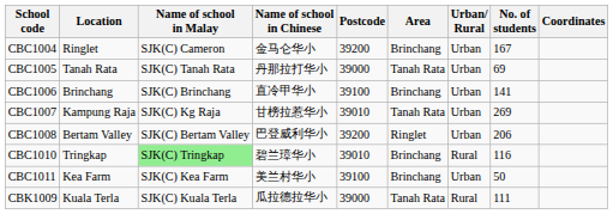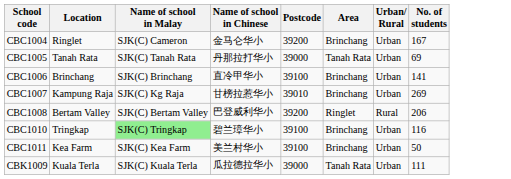- column: Coordinates
CBC1007 | Area: Tanah Rata -> Brinchang
CBC1008 | Urban/ Rural: Urban -> Rural
CBC1010 | Postcode: 39010 -> 39100
CBC1010 | Urban/ Rural: Rural -> Urban
CBK1009 | Urban/ Rural: Rural -> Urban
